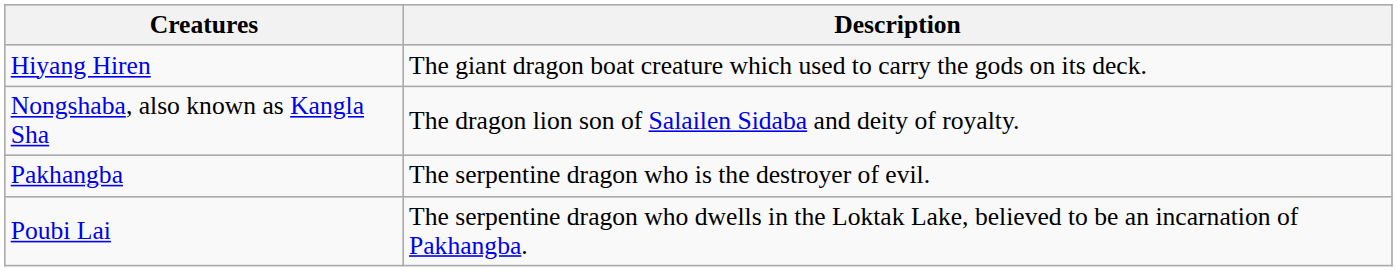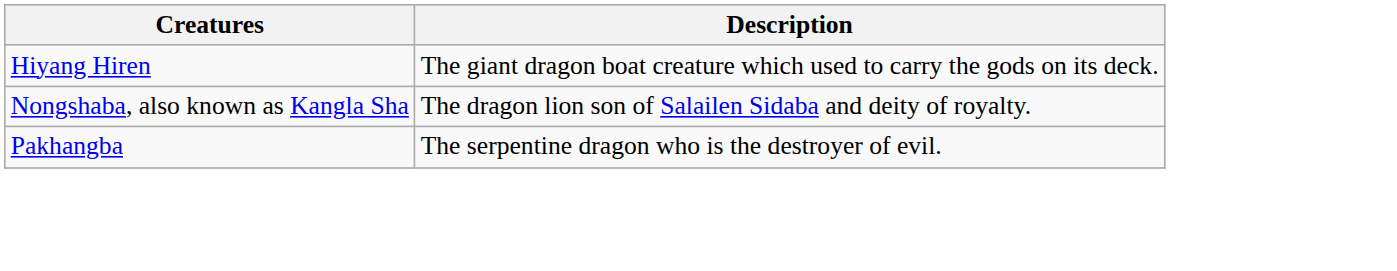- row: Poubi Lai | The serpentine dragon who dwells in the Loktak Lake, believed to be an incarnation of Pakhangba.
